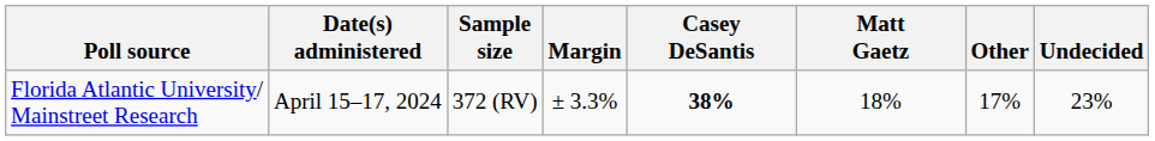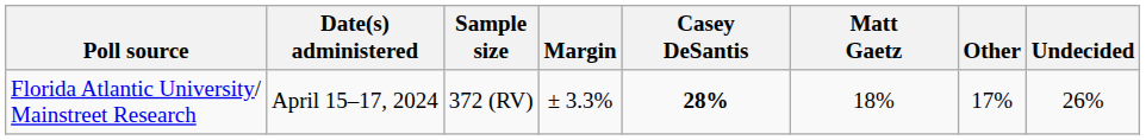Florida Atlantic University/ Mainstreet Research | Casey DeSantis: 38% -> 28%
Florida Atlantic University/ Mainstreet Research | Undecided: 23% -> 26%
